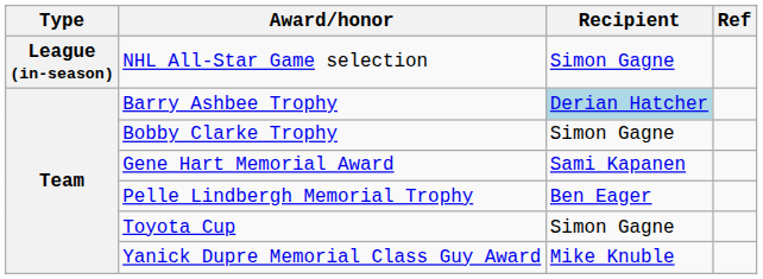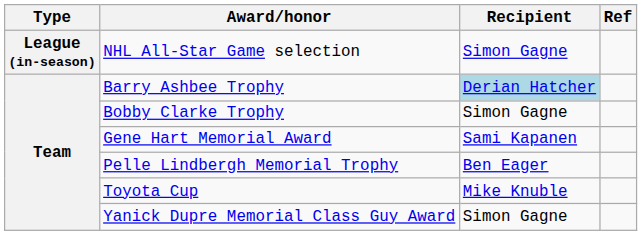Toyota Cup | Recipient: Simon Gagne -> Mike Knuble
Yanick Dupre Memorial Class Guy Award | Recipient: Mike Knuble -> Simon Gagne
